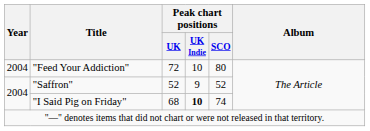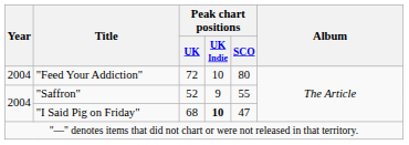"Saffron" | Peak chart positions / SCO: 52 -> 55
"I Said Pig on Friday" | Peak chart positions / SCO: 74 -> 47
